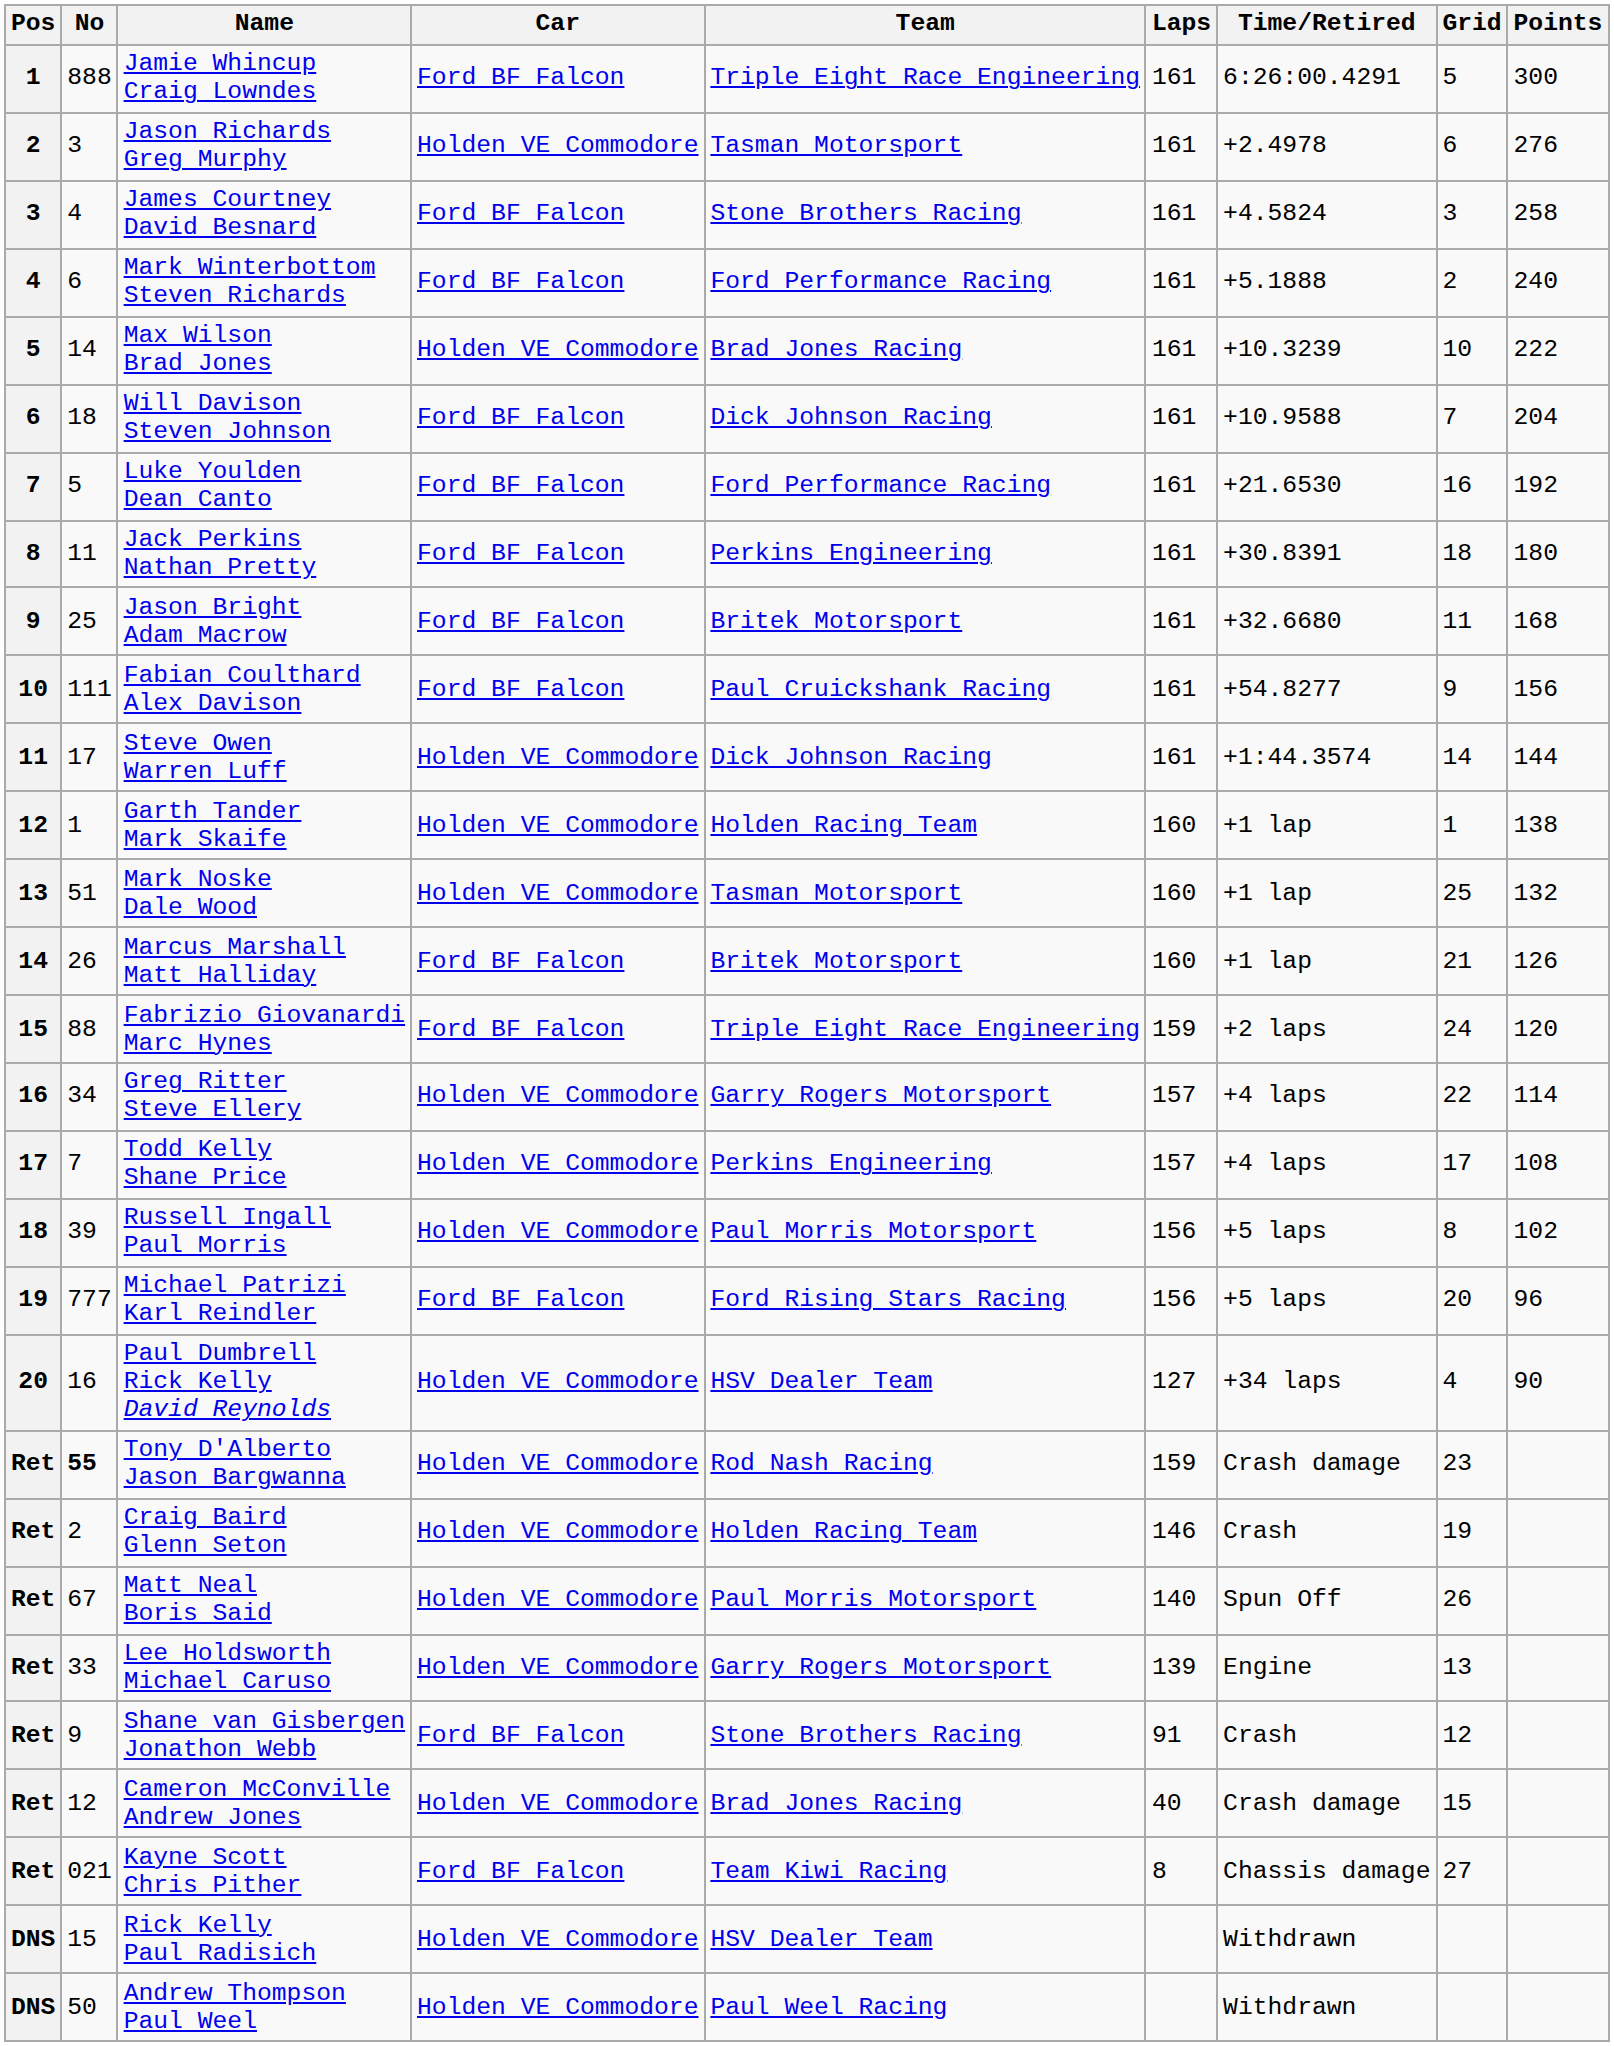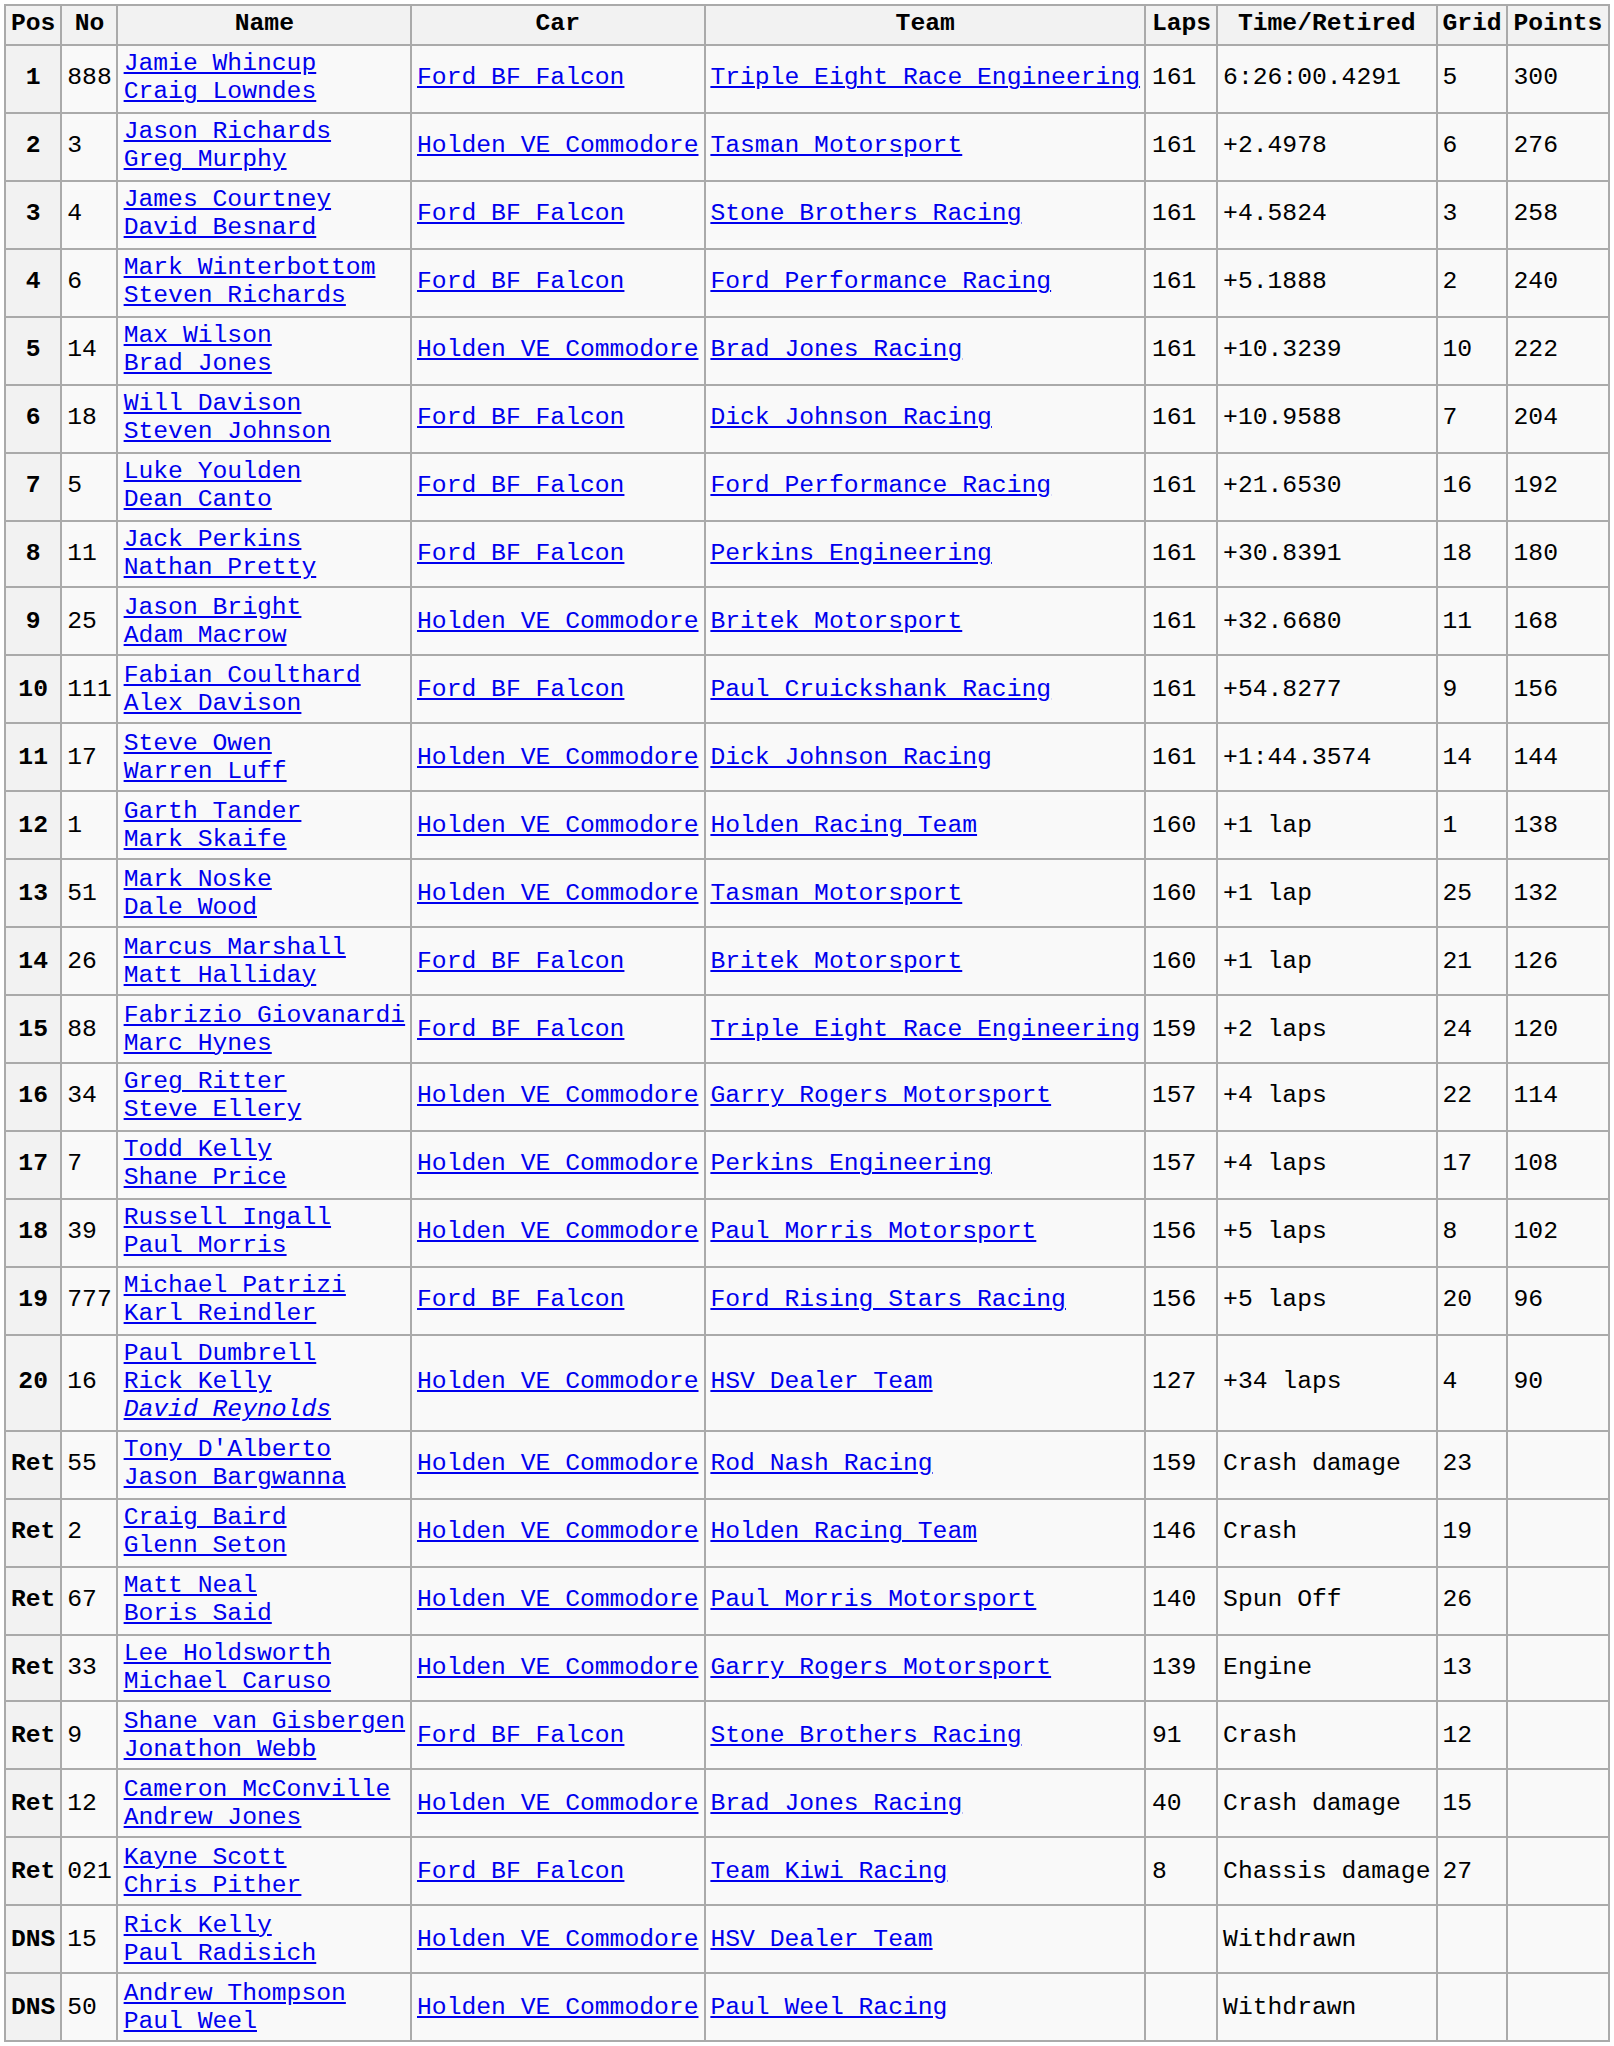Jason Bright Adam Macrow | Car: Ford BF Falcon -> Holden VE Commodore
Tony D'Alberto Jason Bargwanna | No: bold -> normal
